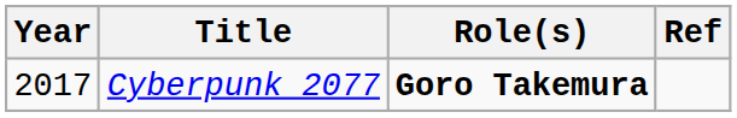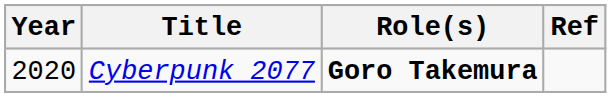Cyberpunk 2077 | Year: 2017 -> 2020
